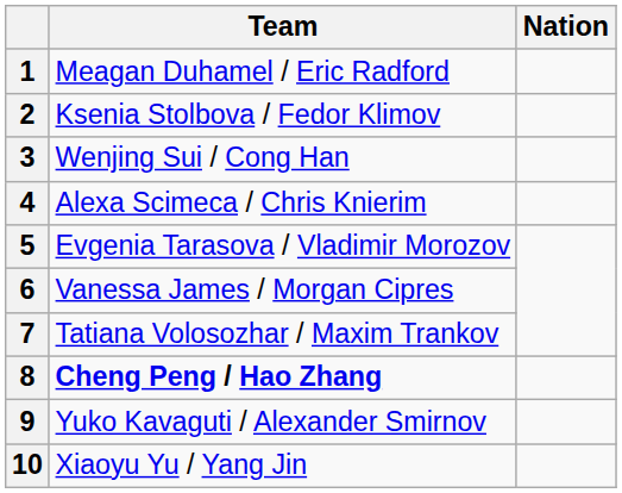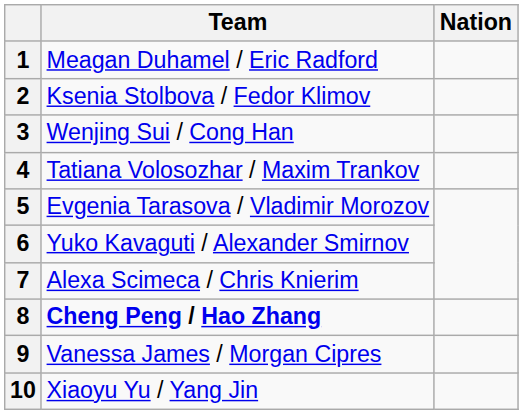4 | Team: Alexa Scimeca / Chris Knierim -> Tatiana Volosozhar / Maxim Trankov
6 | Team: Vanessa James / Morgan Cipres -> Yuko Kavaguti / Alexander Smirnov
7 | Team: Tatiana Volosozhar / Maxim Trankov -> Alexa Scimeca / Chris Knierim
9 | Team: Yuko Kavaguti / Alexander Smirnov -> Vanessa James / Morgan Cipres
